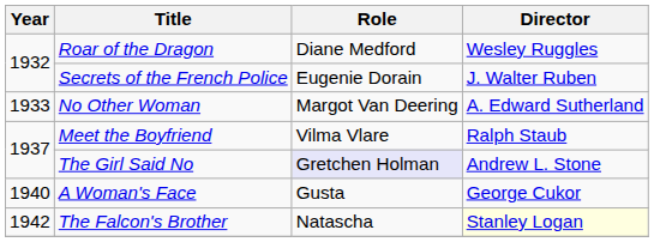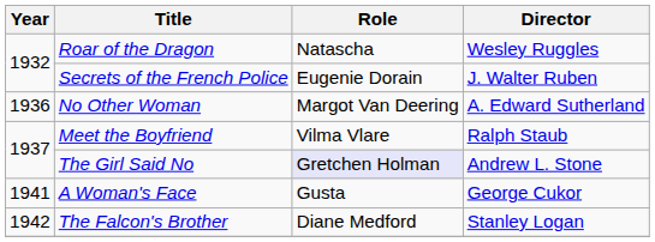Roar of the Dragon | Role: Diane Medford -> Natascha
No Other Woman | Year: 1933 -> 1936
A Woman's Face | Year: 1940 -> 1941
The Falcon's Brother | Role: Natascha -> Diane Medford
The Falcon's Brother | Director: lightyellow background -> no background
